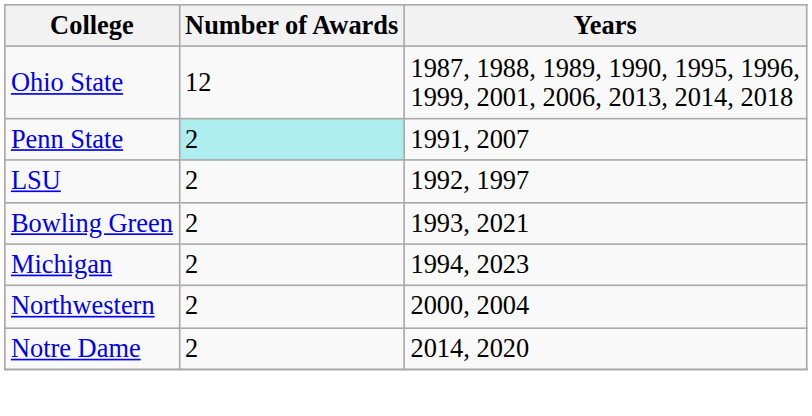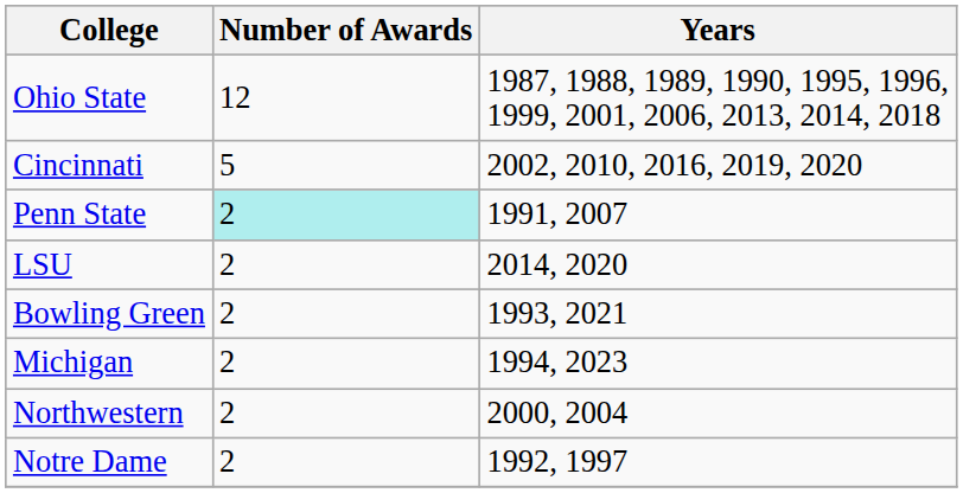+ row: Cincinnati | 5 | 2002, 2010, 2016, 2019, 2020
LSU | Years: 1992, 1997 -> 2014, 2020
Notre Dame | Years: 2014, 2020 -> 1992, 1997
